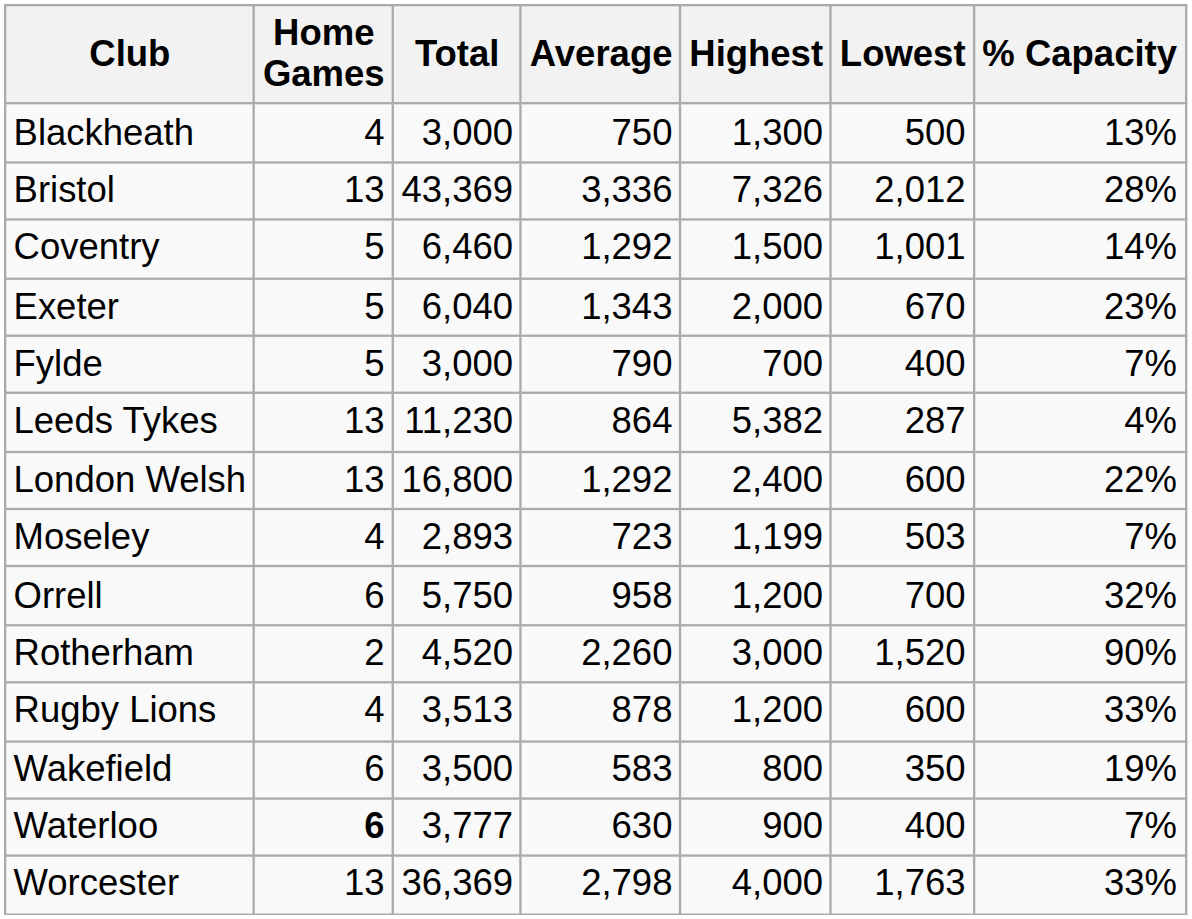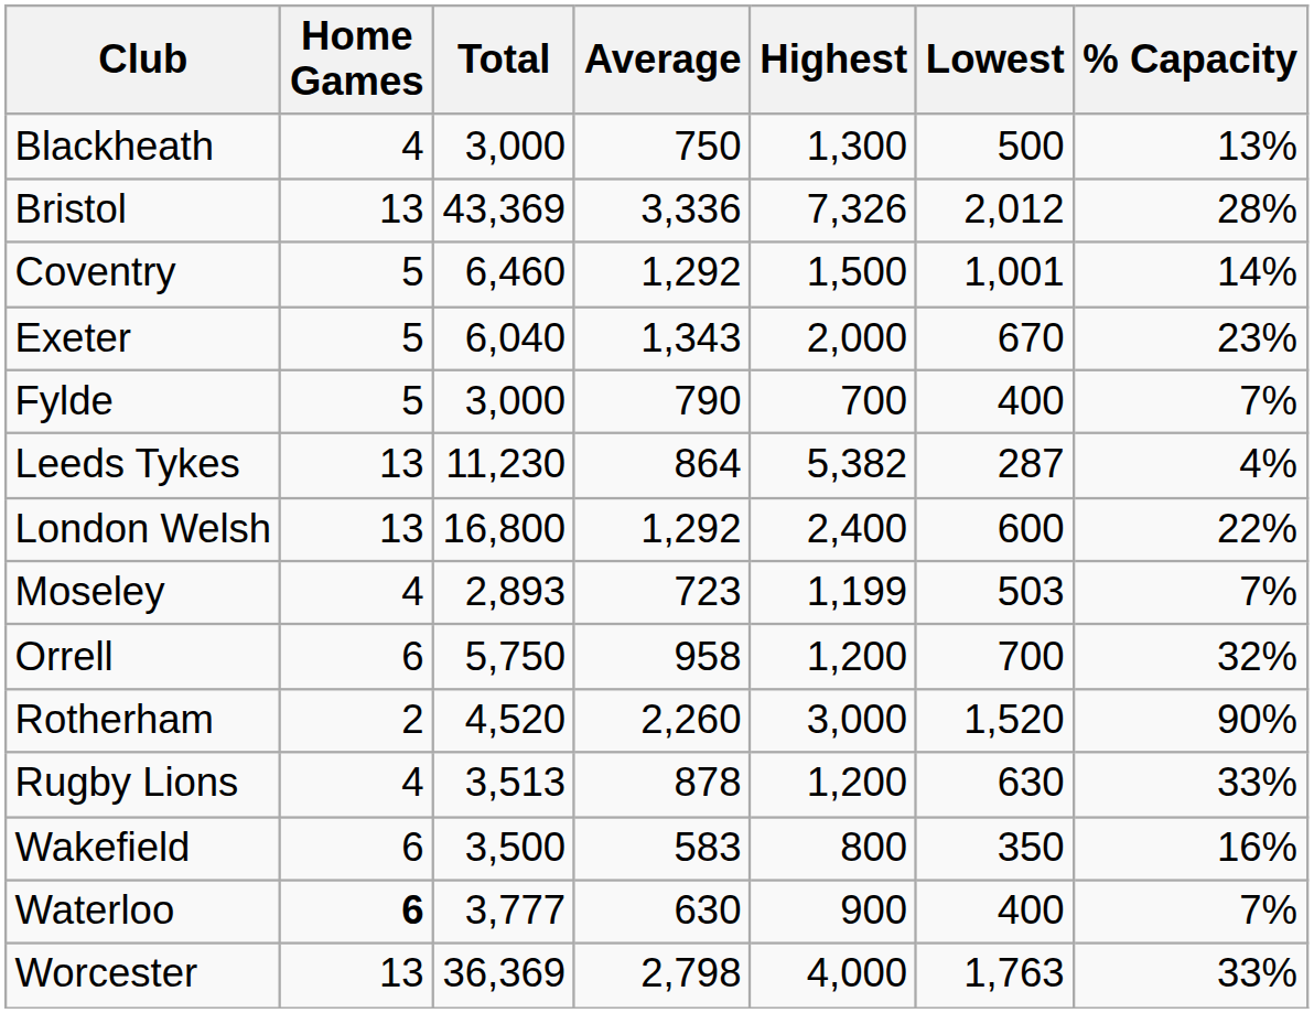Rugby Lions | Lowest: 600 -> 630
Wakefield | % Capacity: 19% -> 16%
